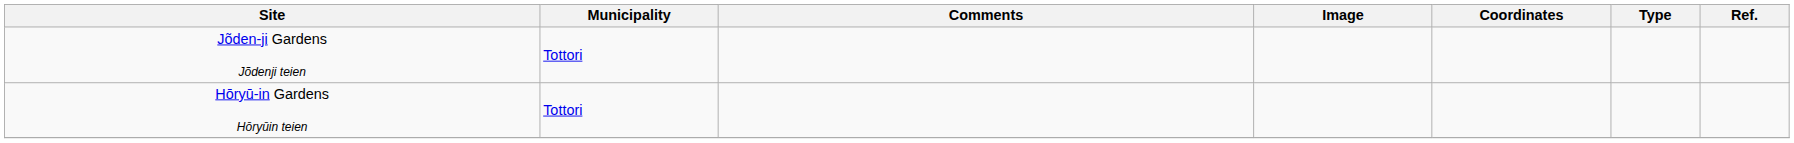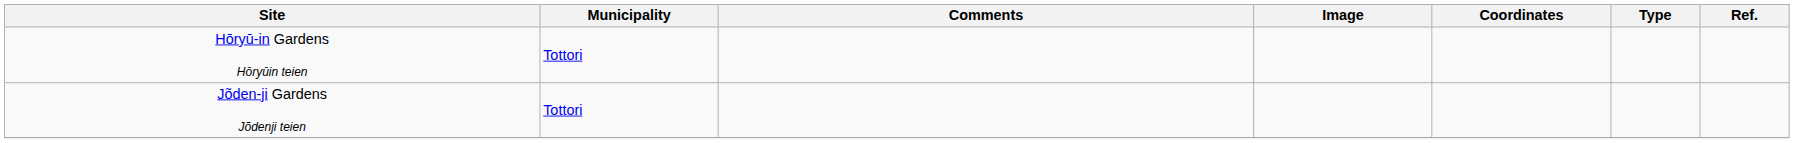rows swapped: Hōryū-in Gardens Hōryūin teien <-> Jõden-ji Gardens Jõdenji teien
